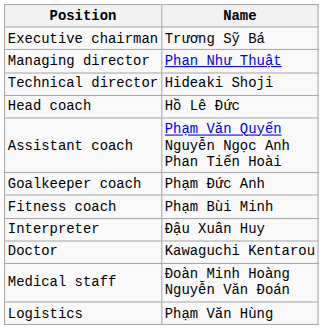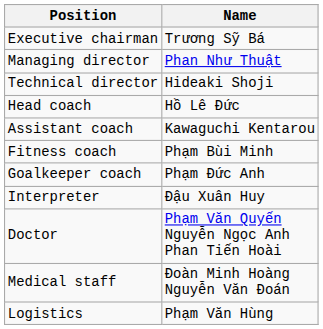Assistant coach | Name: Phạm Văn Quyến Nguyễn Ngọc Anh Phan Tiến Hoài -> Kawaguchi Kentarou
rows swapped: Fitness coach <-> Goalkeeper coach
Doctor | Name: Kawaguchi Kentarou -> Phạm Văn Quyến Nguyễn Ngọc Anh Phan Tiến Hoài
